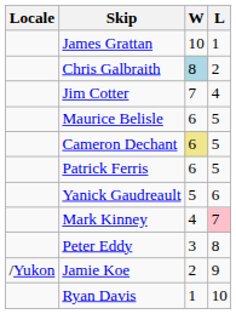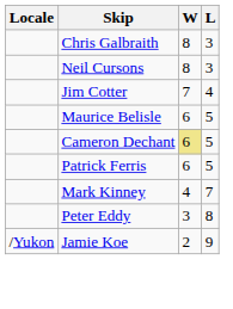- row: James Grattan | 10 | 1
Chris Galbraith | W: lightblue background -> no background
Chris Galbraith | L: 2 -> 3
+ row: Neil Cursons | 8 | 3
- row: Yanick Gaudreault | 5 | 6
Mark Kinney | L: pink background -> no background
- row: Ryan Davis | 1 | 10
